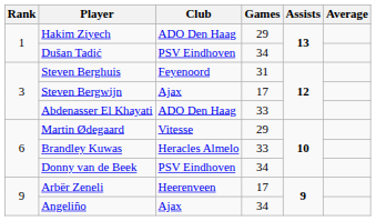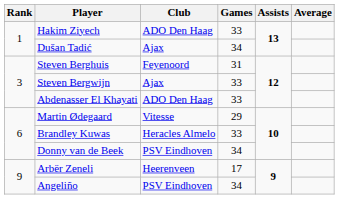Hakim Ziyech | Games: 29 -> 33
Dušan Tadić | Club: PSV Eindhoven -> Ajax
Steven Bergwijn | Games: 17 -> 33
Angeliño | Club: Ajax -> PSV Eindhoven
